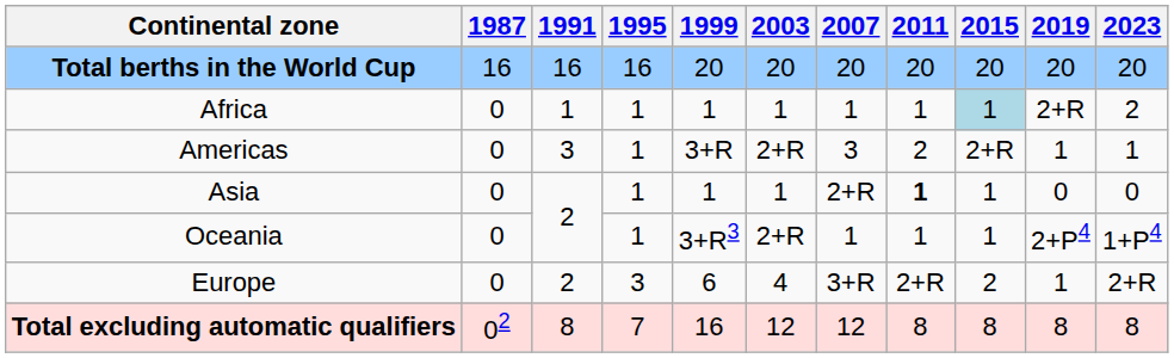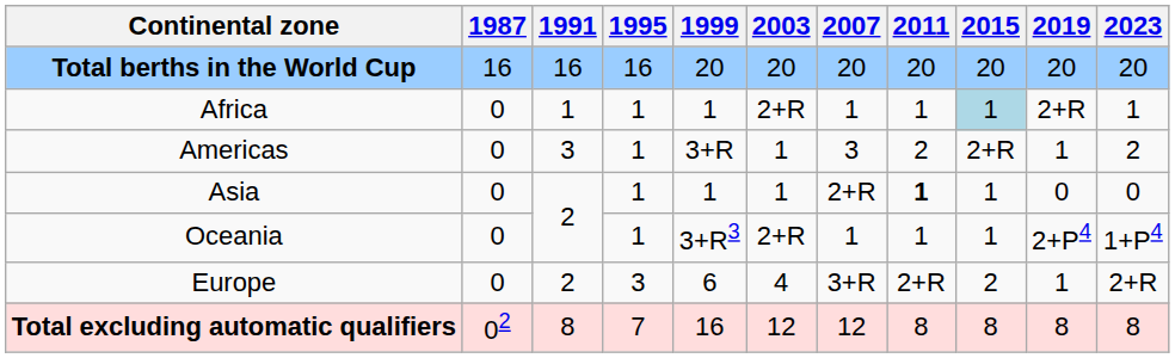Africa | 2003: 1 -> 2+R
Africa | 2023: 2 -> 1
Americas | 2003: 2+R -> 1
Americas | 2023: 1 -> 2
